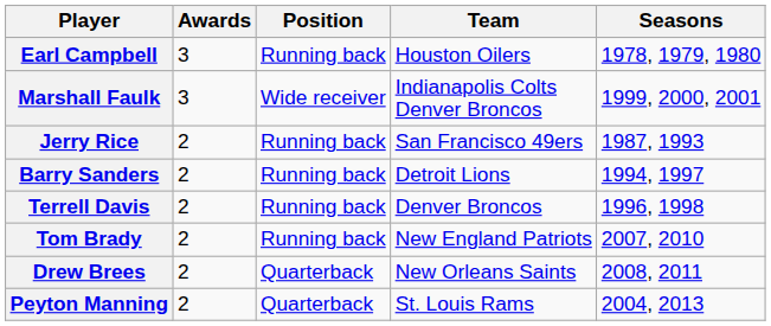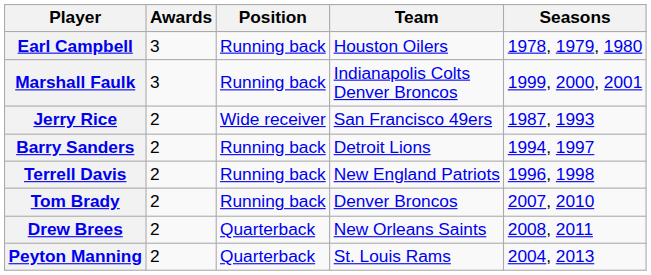Marshall Faulk | Position: Wide receiver -> Running back
Jerry Rice | Position: Running back -> Wide receiver
Terrell Davis | Team: Denver Broncos -> New England Patriots
Tom Brady | Team: New England Patriots -> Denver Broncos
